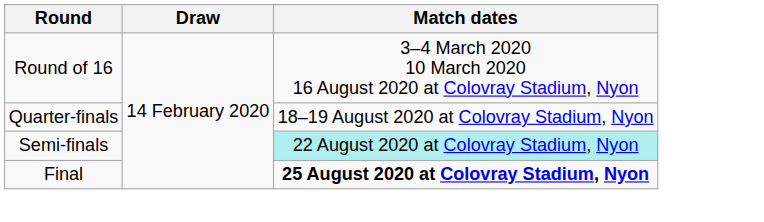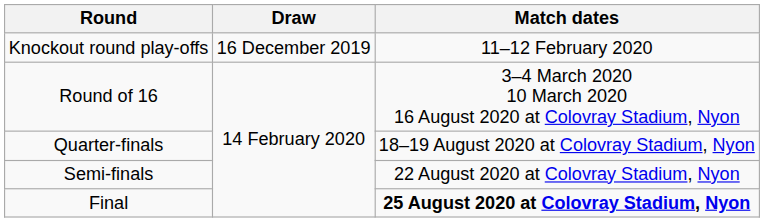+ row: Knockout round play-offs | 16 December 2019 | 11–12 February 2020
Semi-finals | Match dates: paleturquoise background -> no background
